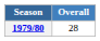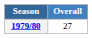1979/80 | Overall: 28 -> 27
